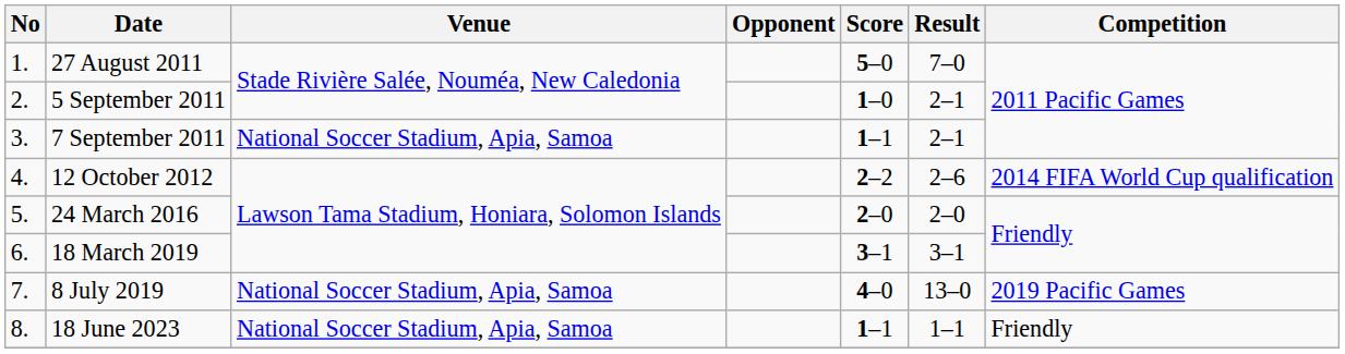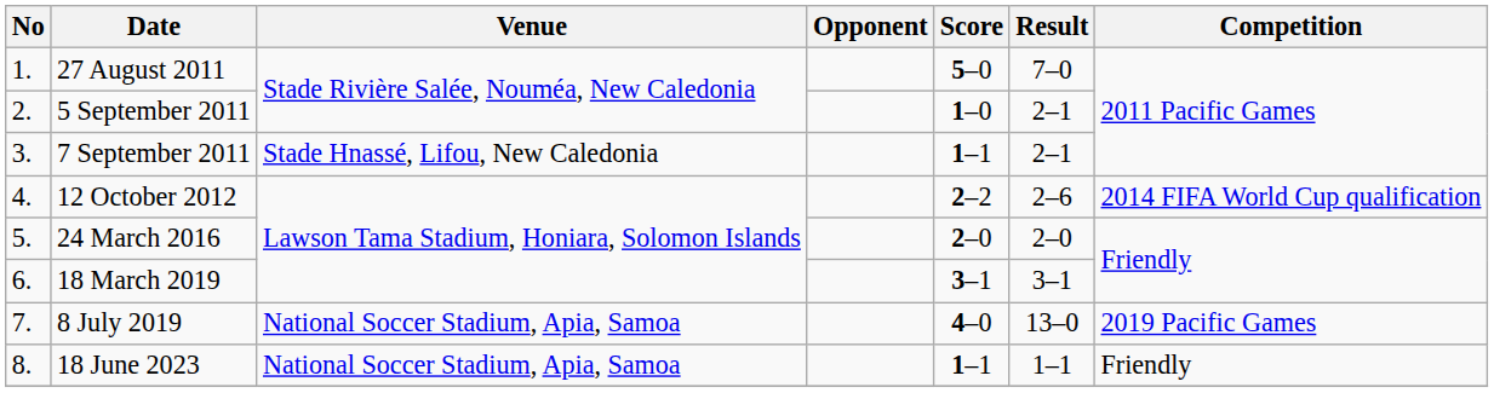7 September 2011 | Venue: National Soccer Stadium, Apia, Samoa -> Stade Hnassé, Lifou, New Caledonia
